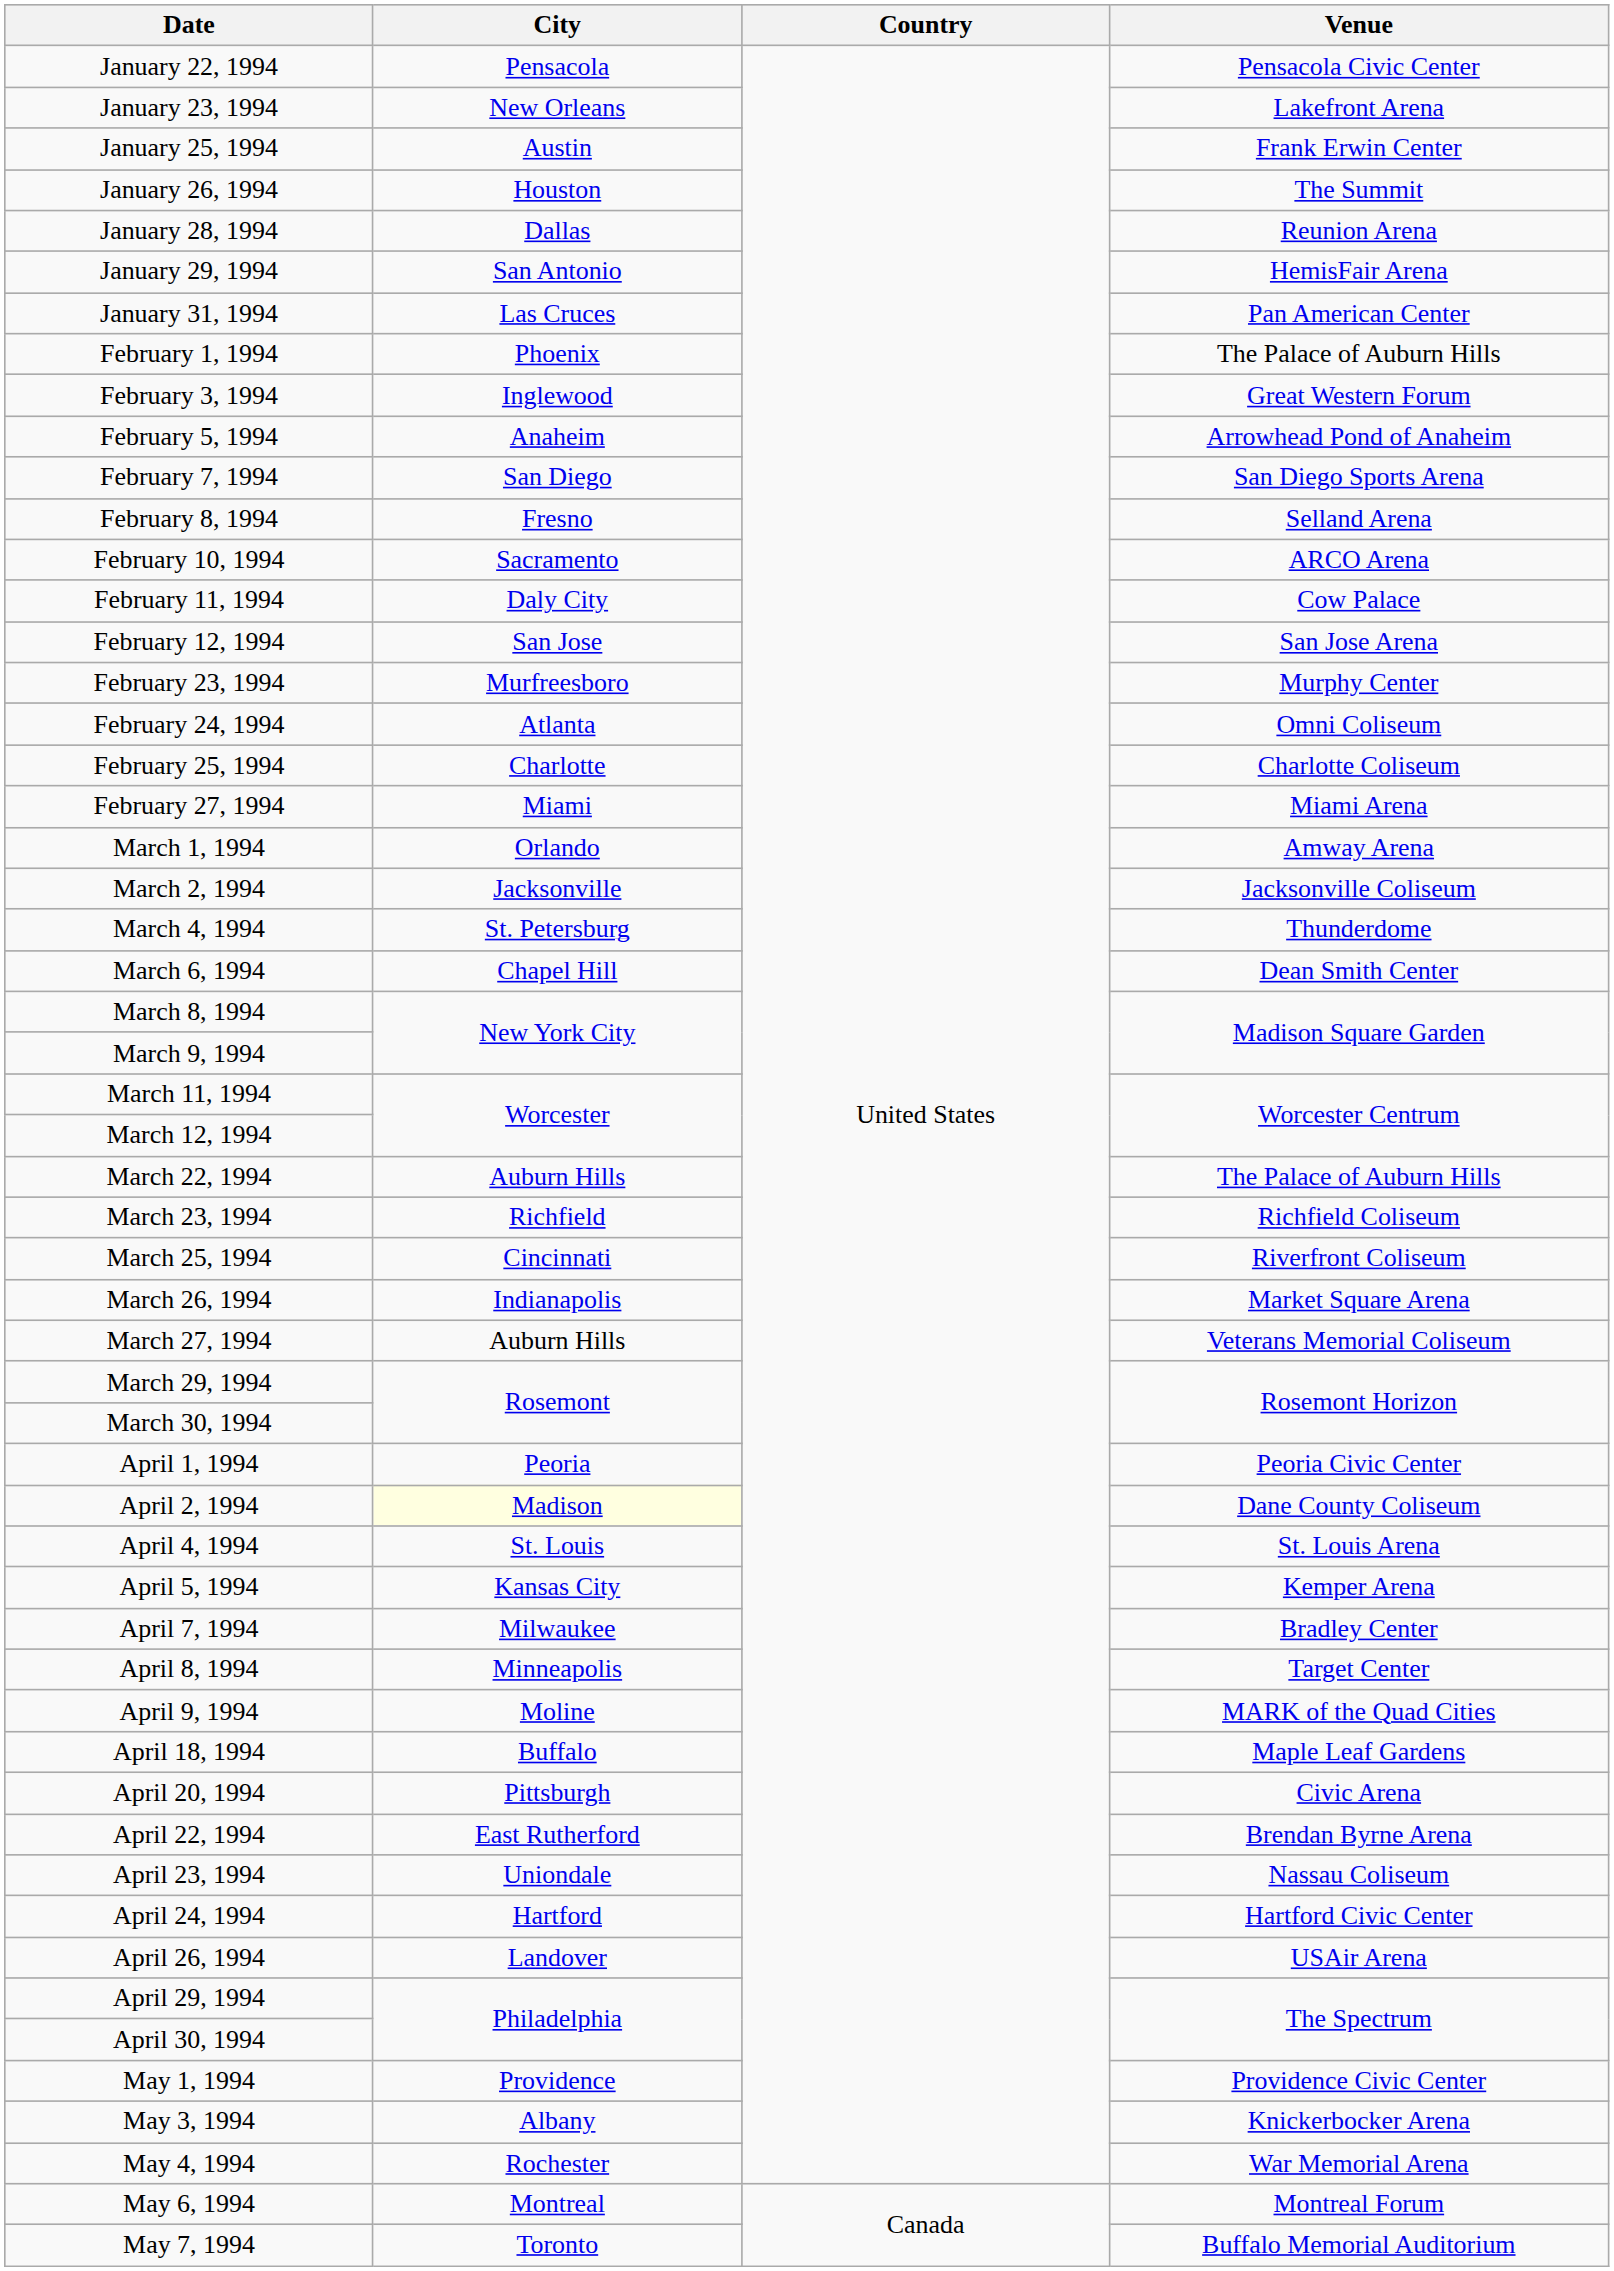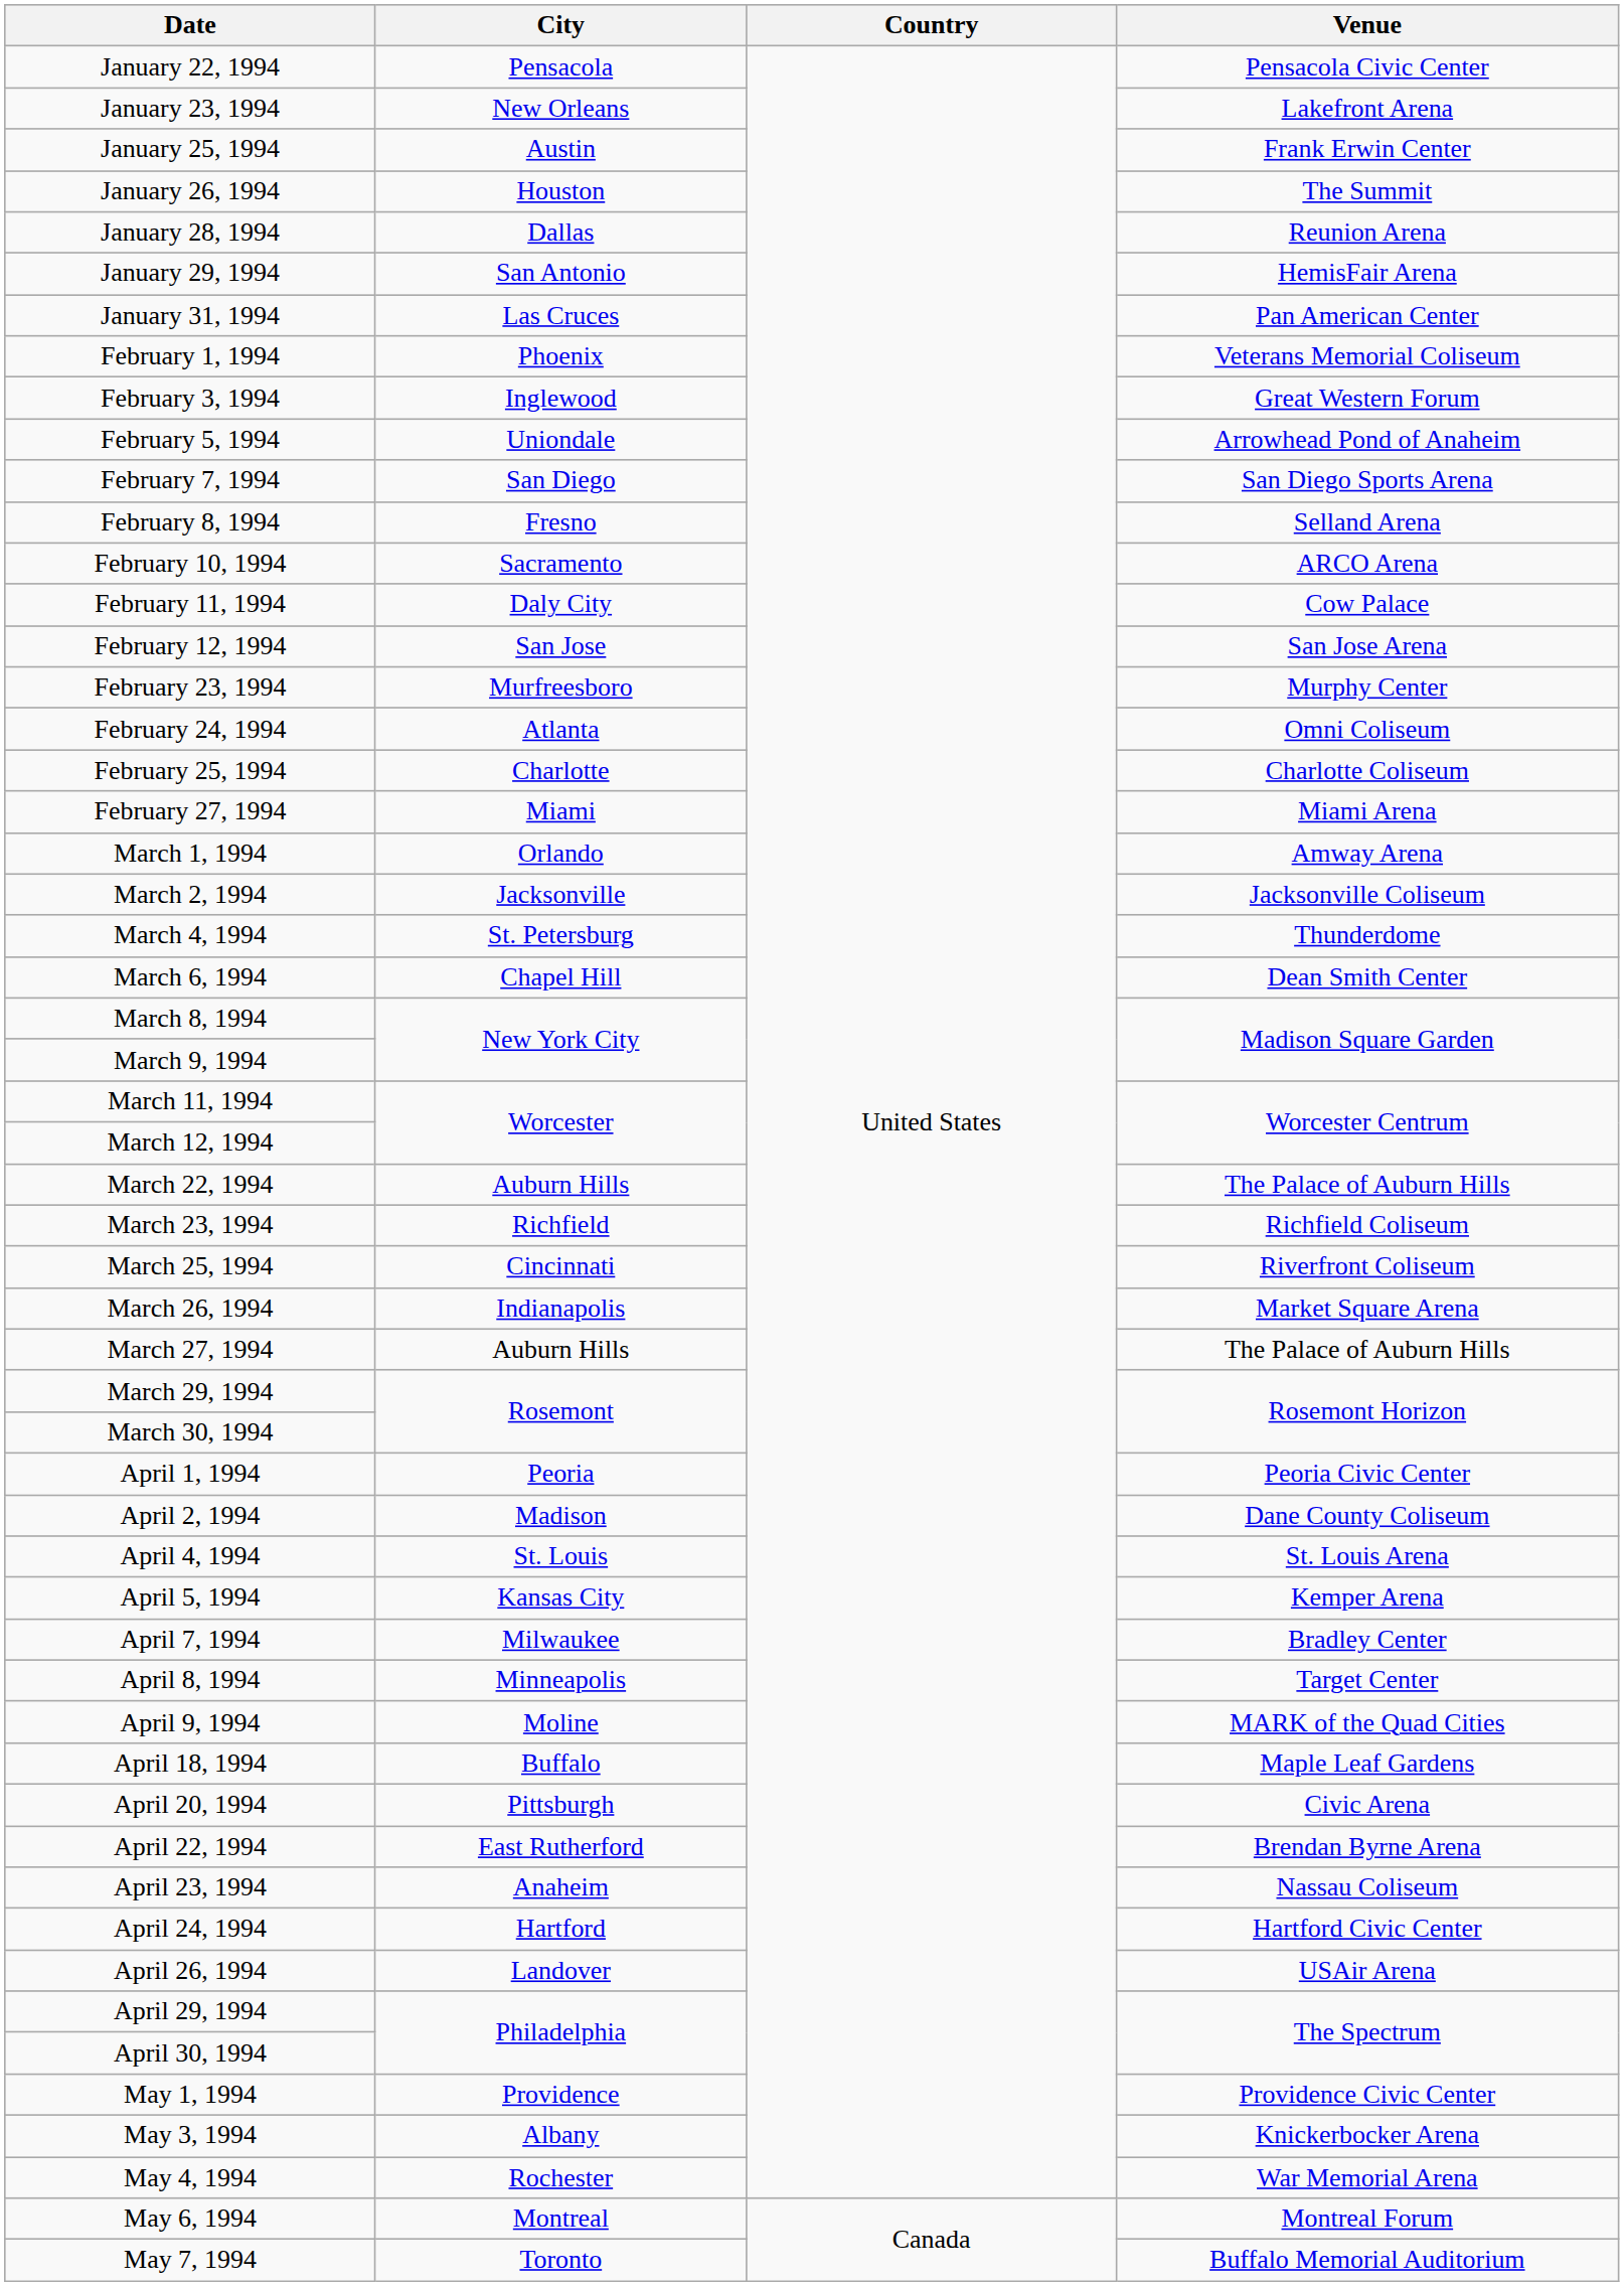February 1, 1994 | Venue: The Palace of Auburn Hills -> Veterans Memorial Coliseum
February 5, 1994 | City: Anaheim -> Uniondale
March 27, 1994 | Venue: Veterans Memorial Coliseum -> The Palace of Auburn Hills
April 2, 1994 | City: lightyellow background -> no background
April 23, 1994 | City: Uniondale -> Anaheim
